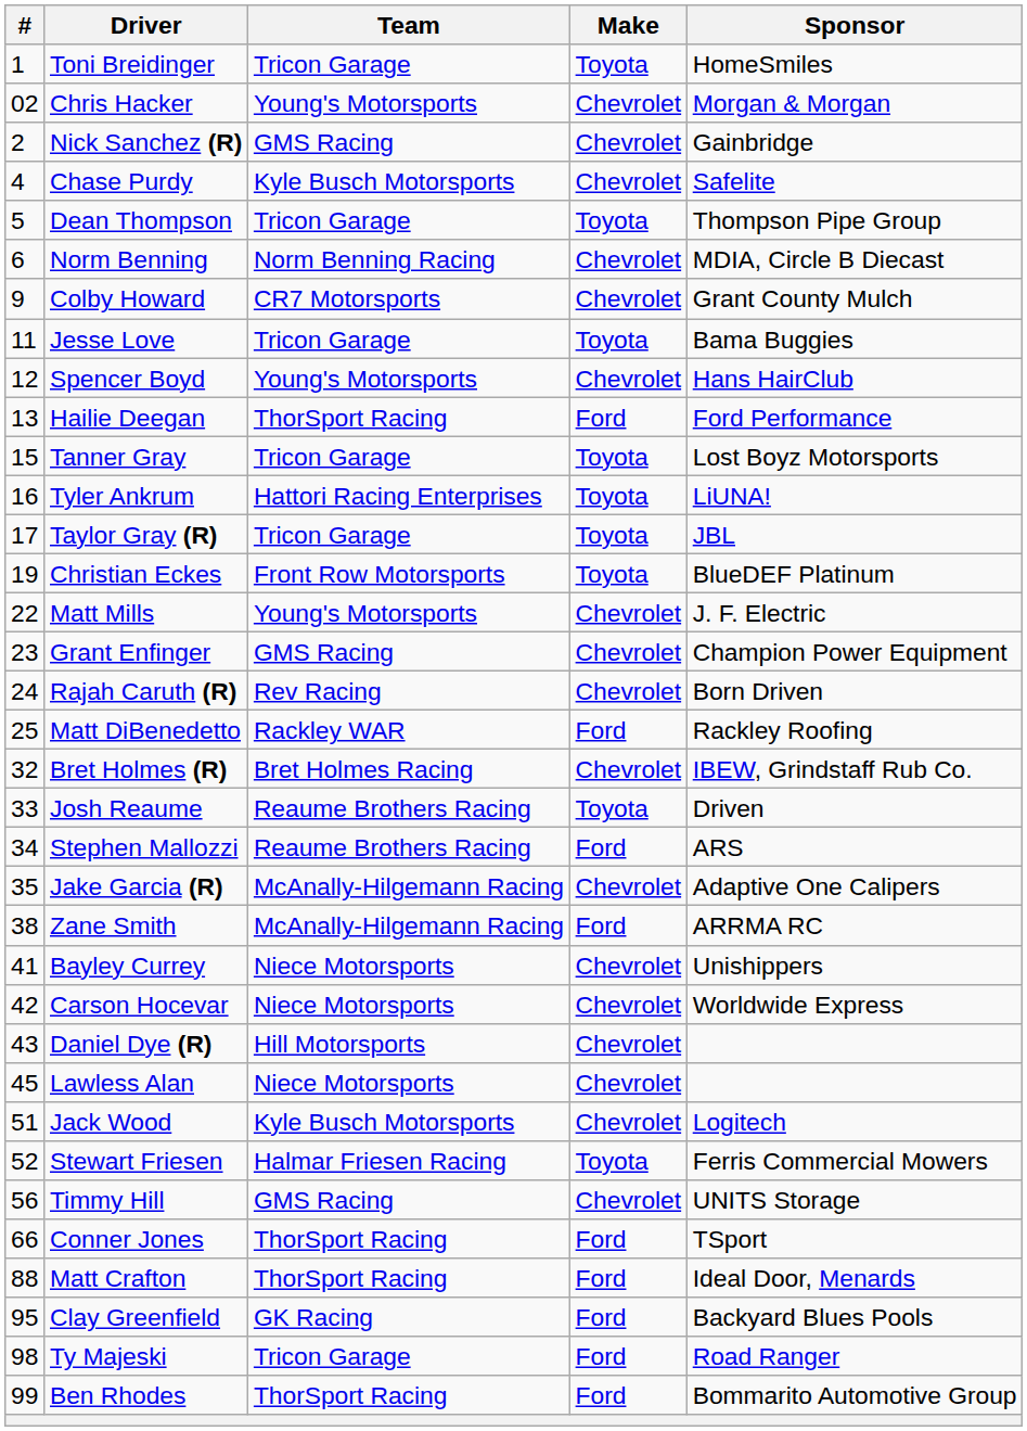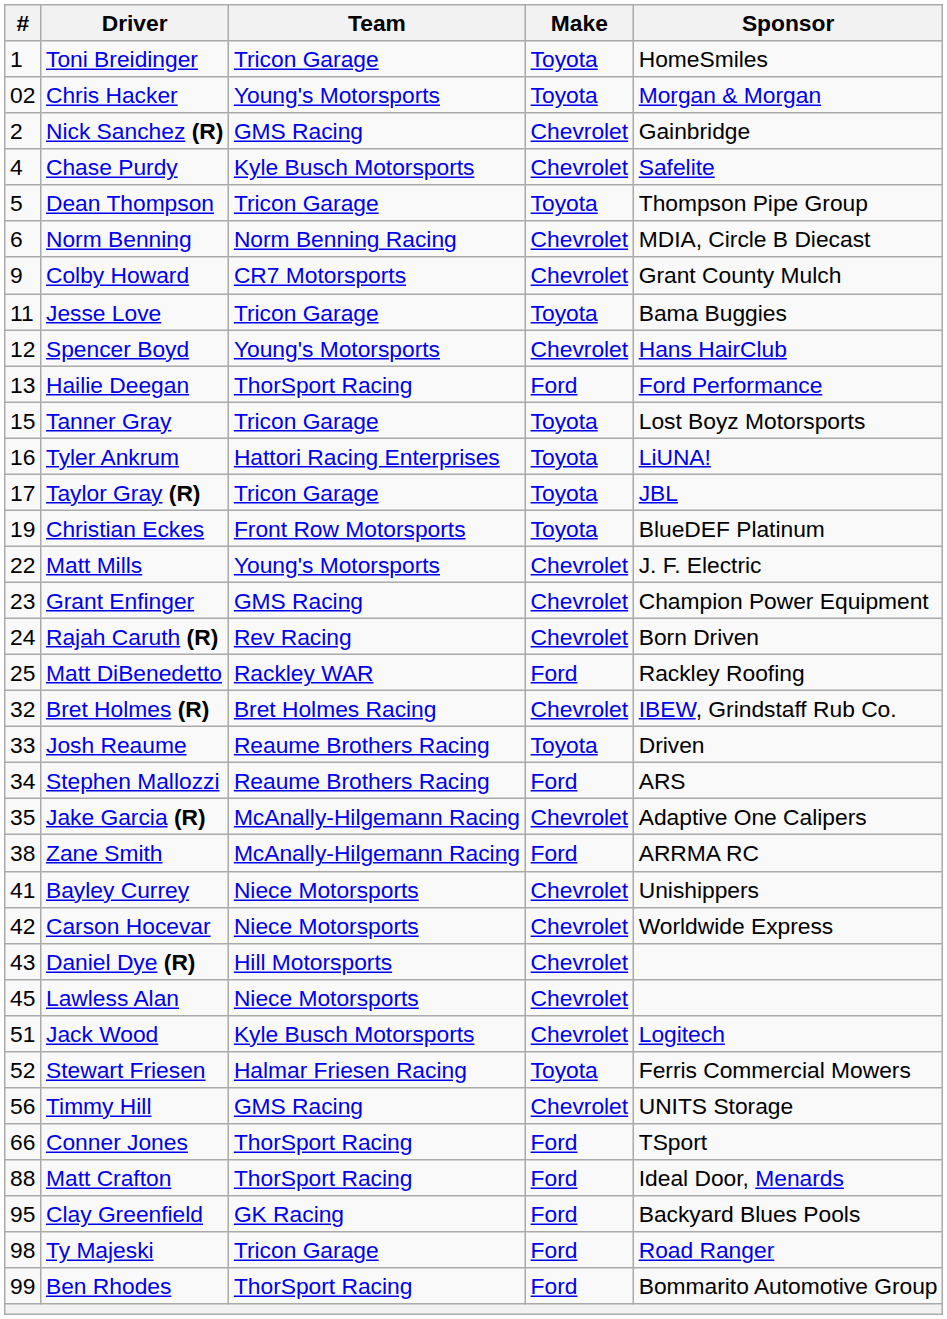Chris Hacker | Make: Chevrolet -> Toyota
